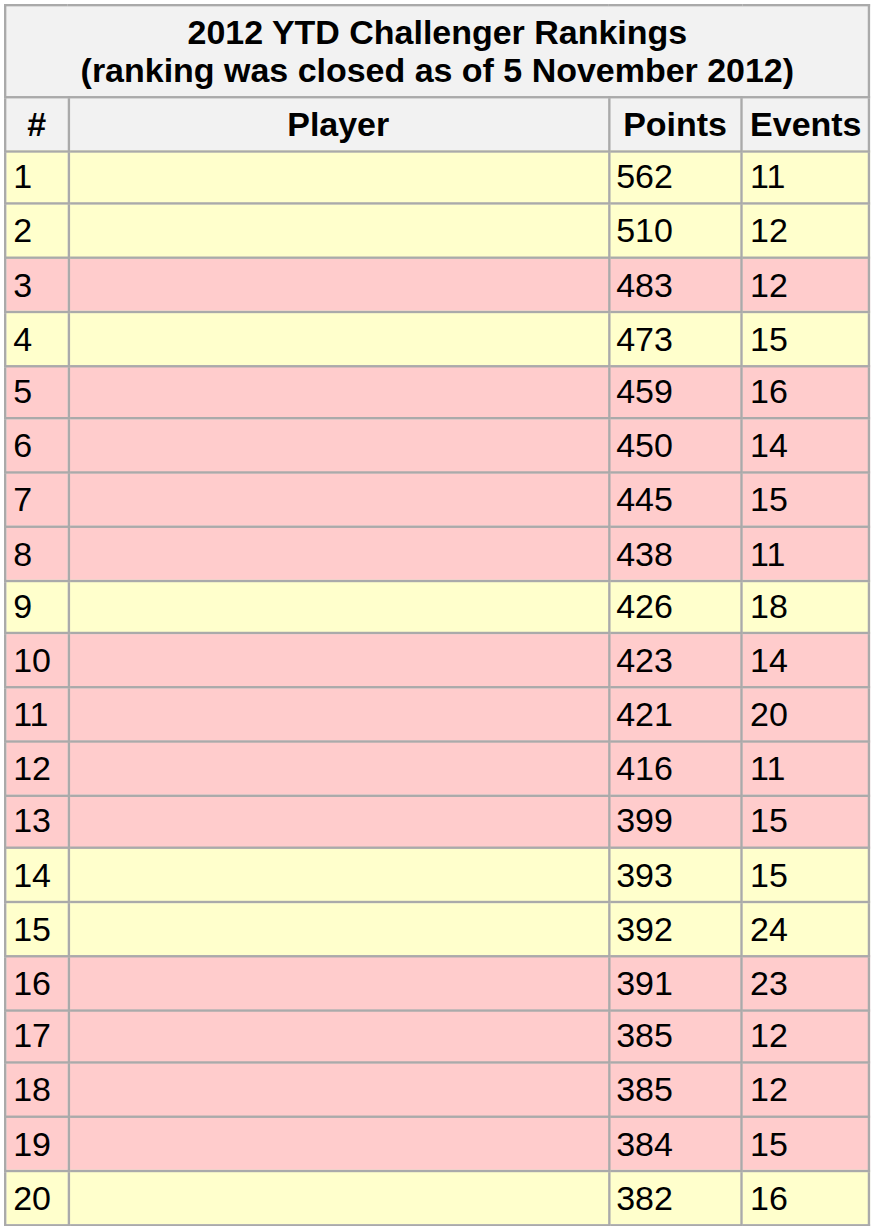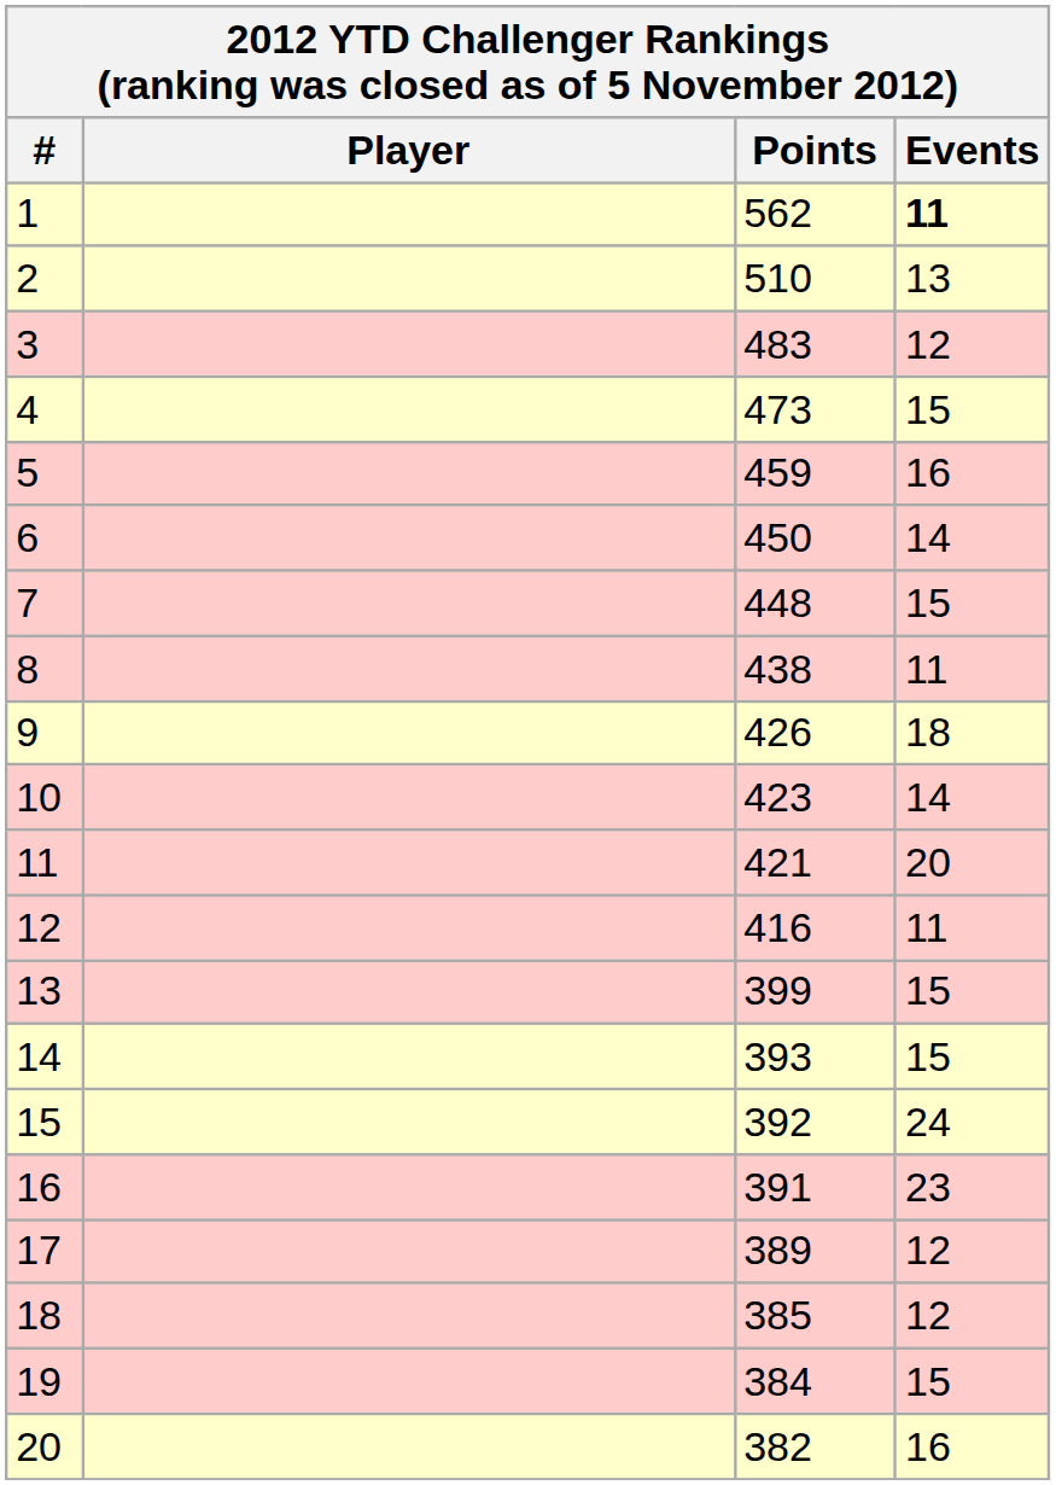1 | Events: normal -> bold
2 | Events: 12 -> 13
7 | Points: 445 -> 448
17 | Points: 385 -> 389
